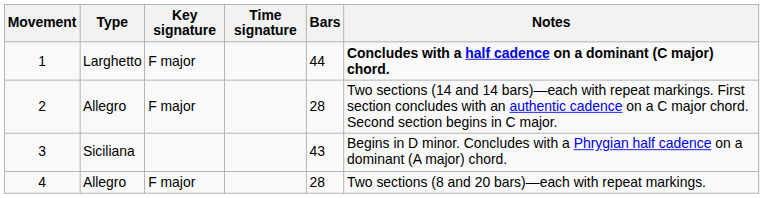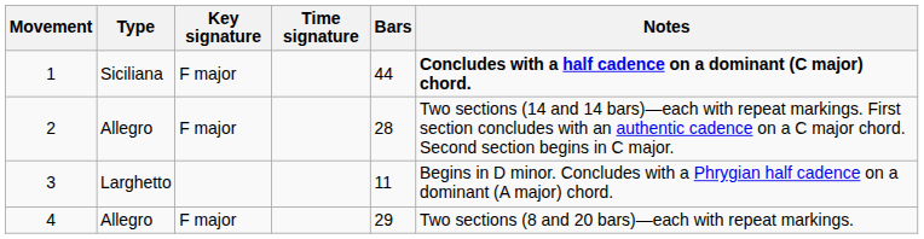1 | Type: Larghetto -> Siciliana
3 | Type: Siciliana -> Larghetto
3 | Bars: 43 -> 11
4 | Bars: 28 -> 29
